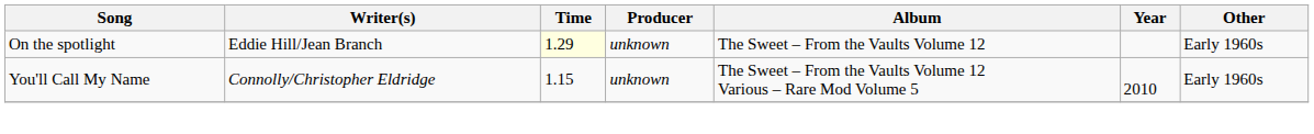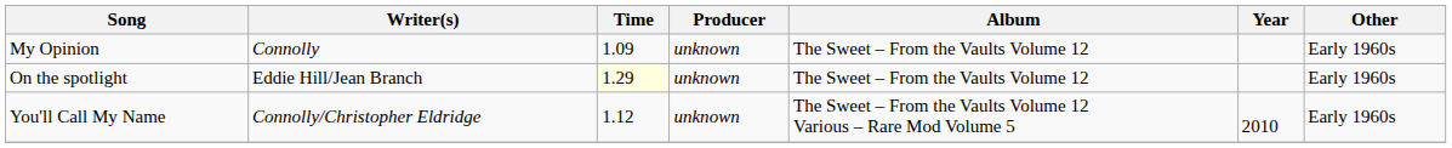+ row: My Opinion | Connolly | 1.09 | unknown | The Sweet – From the Vaults Volume 12 | Early 1960s
You'll Call My Name | Time: 1.15 -> 1.12
